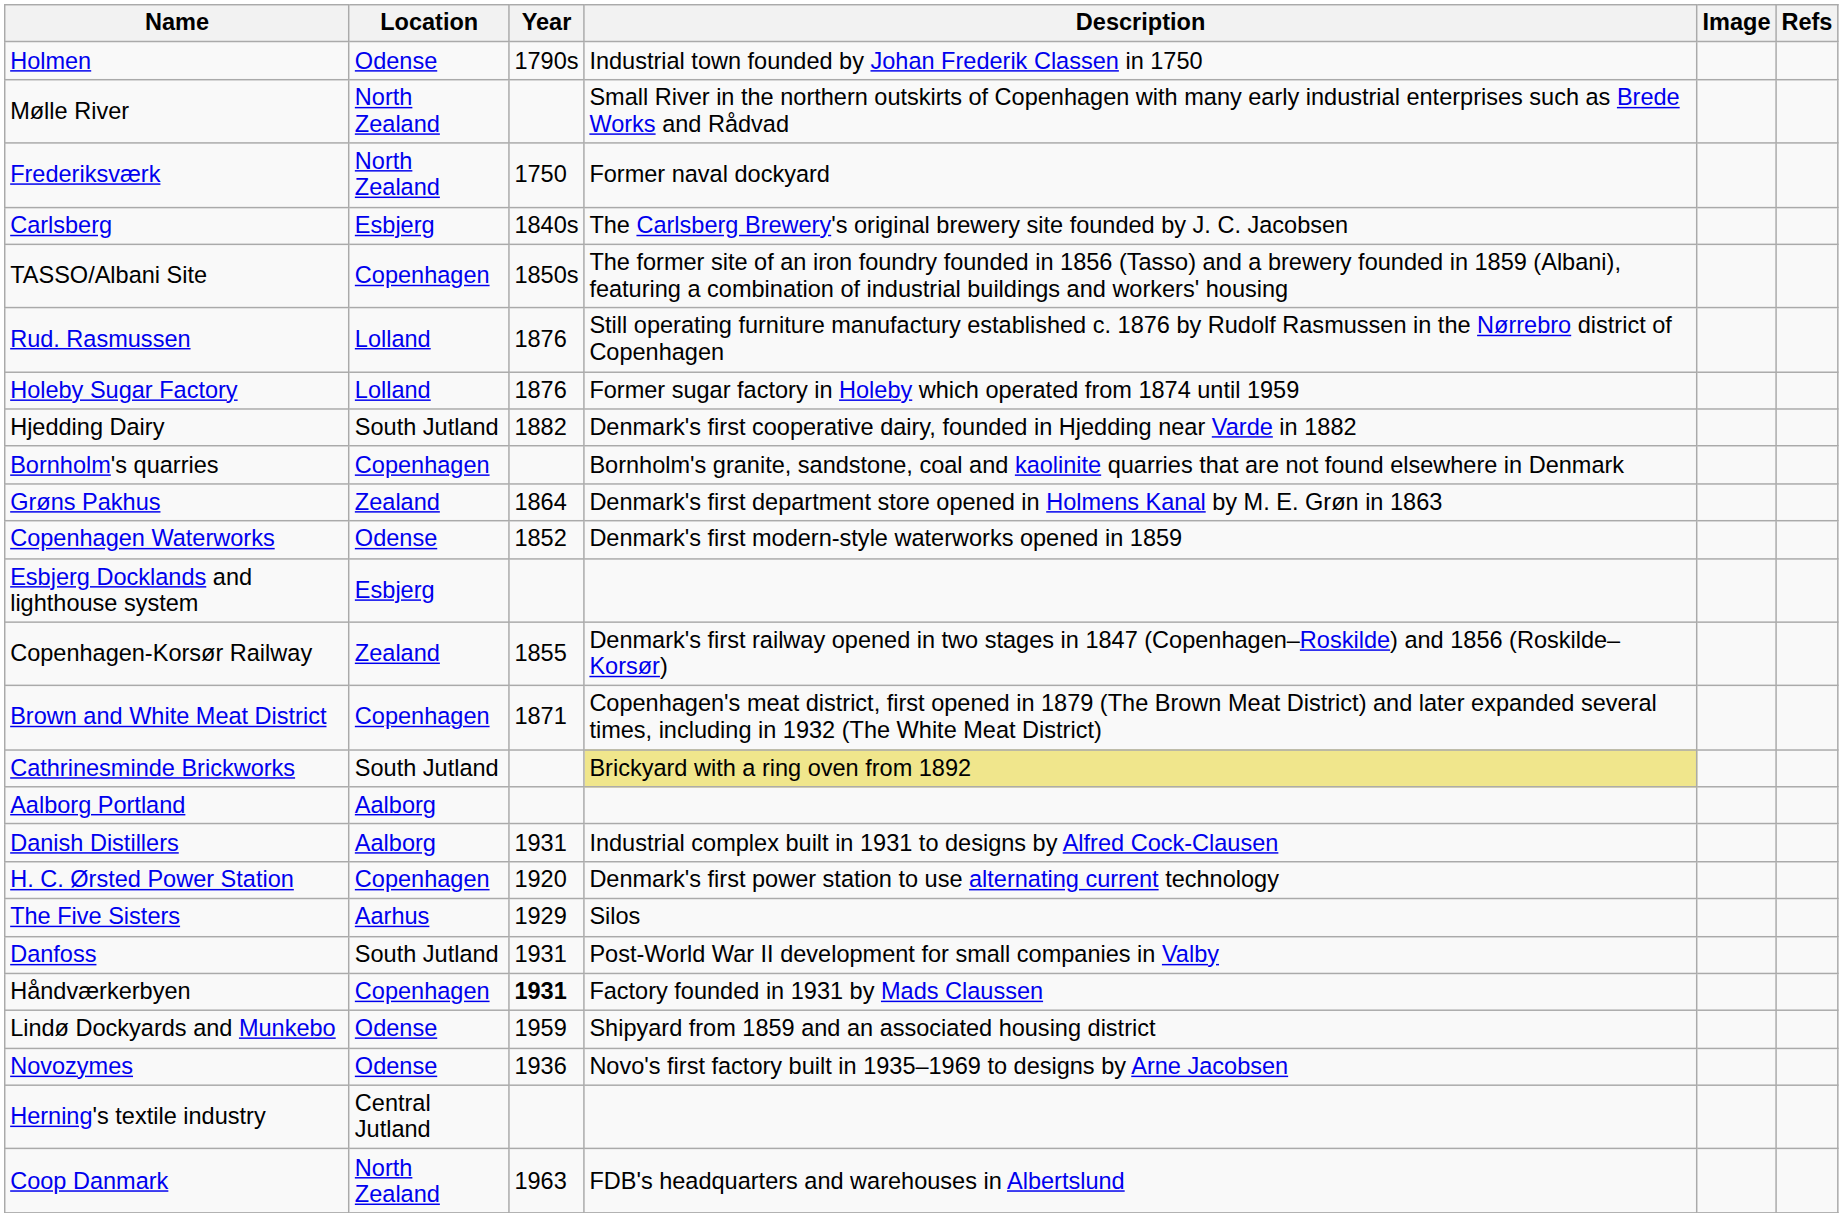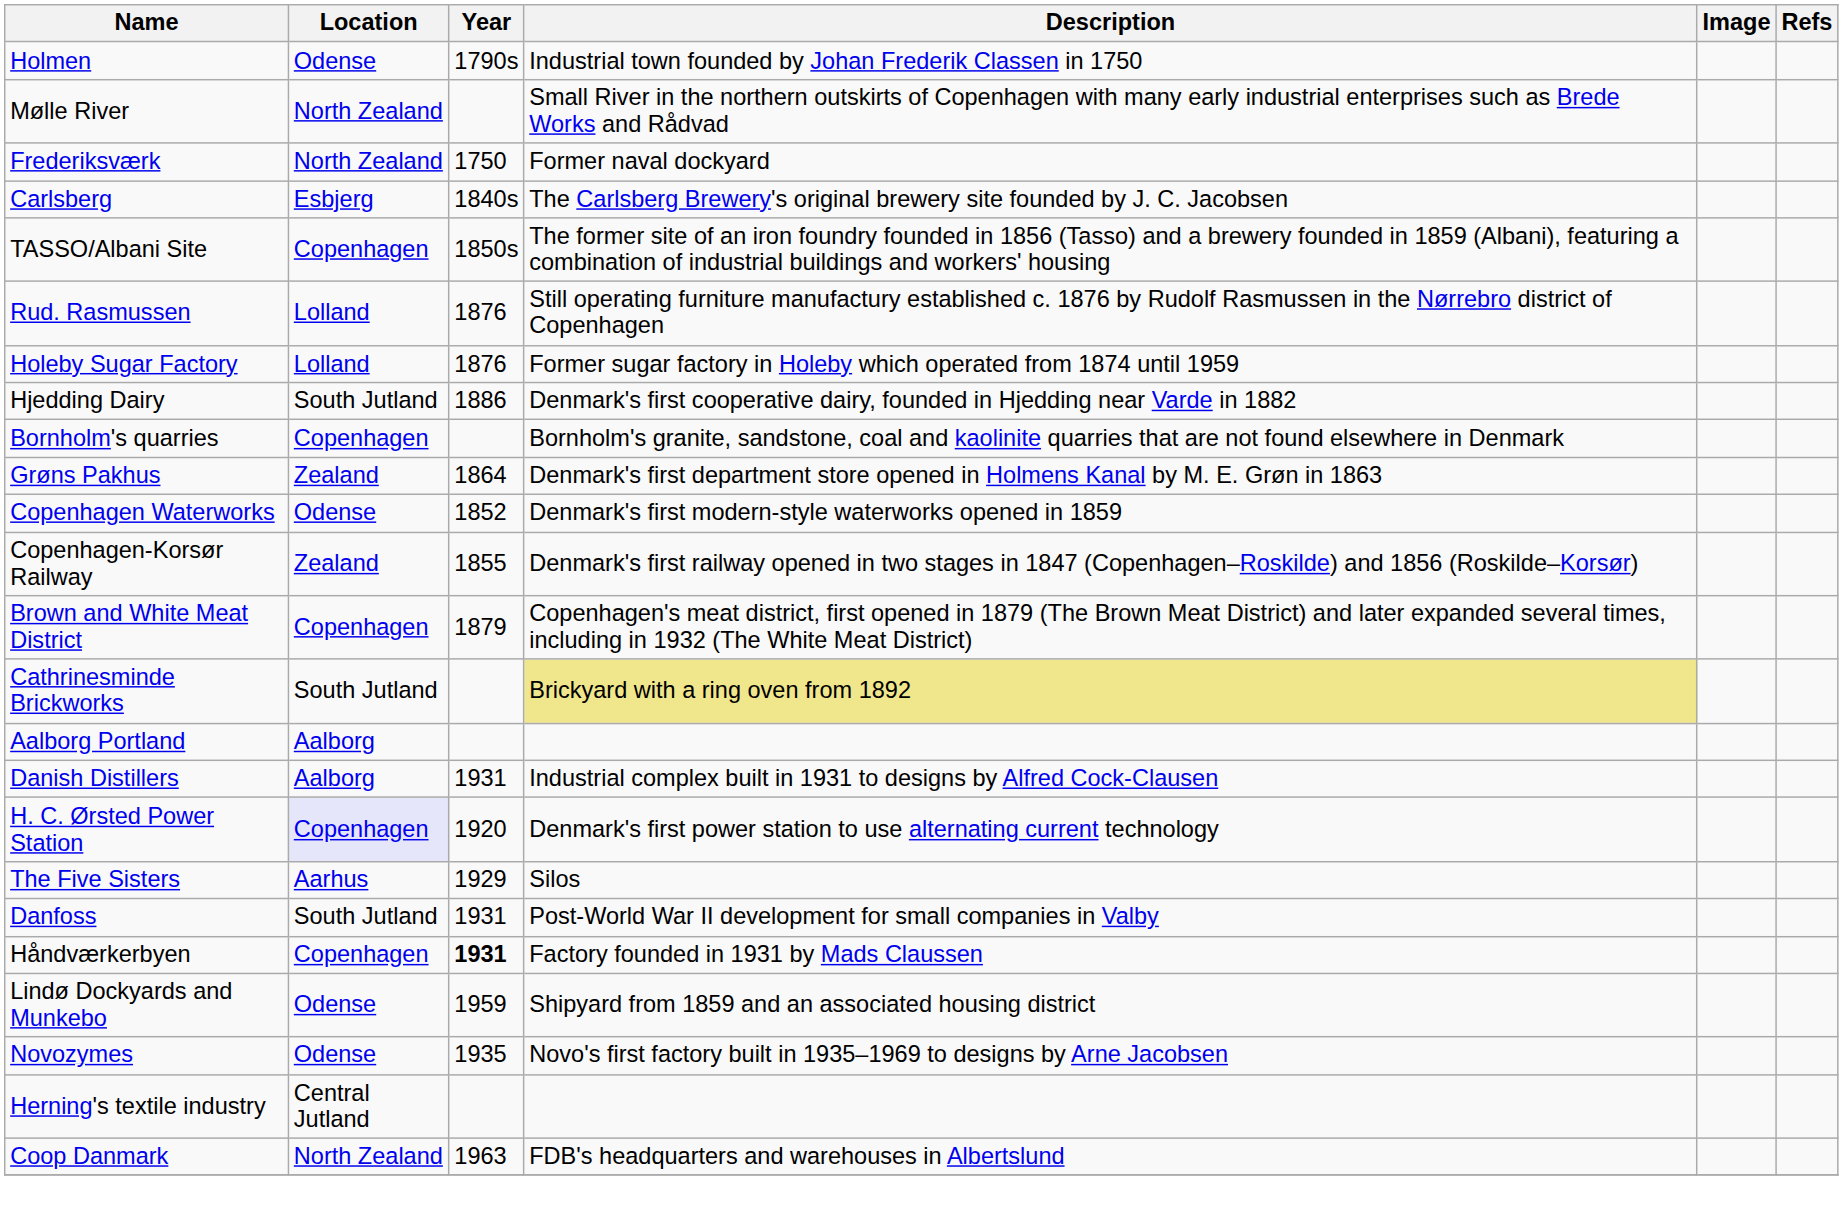Hjedding Dairy | Year: 1882 -> 1886
- row: Esbjerg Docklands and lighthouse system | Esbjerg
Brown and White Meat District | Year: 1871 -> 1879
H. C. Ørsted Power Station | Location: no background -> lavender background
Novozymes | Year: 1936 -> 1935
